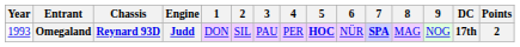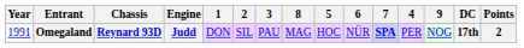columns swapped: 4 <-> 8
Omegaland | Year: 1993 -> 1991
Omegaland | 5: bold -> normal
